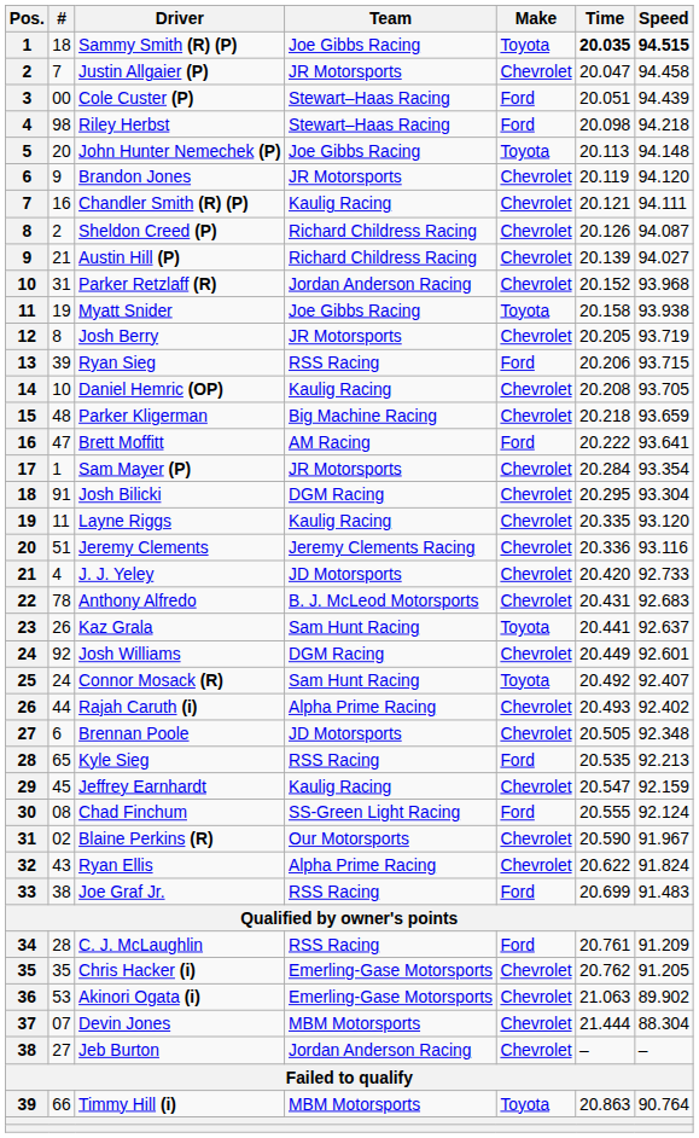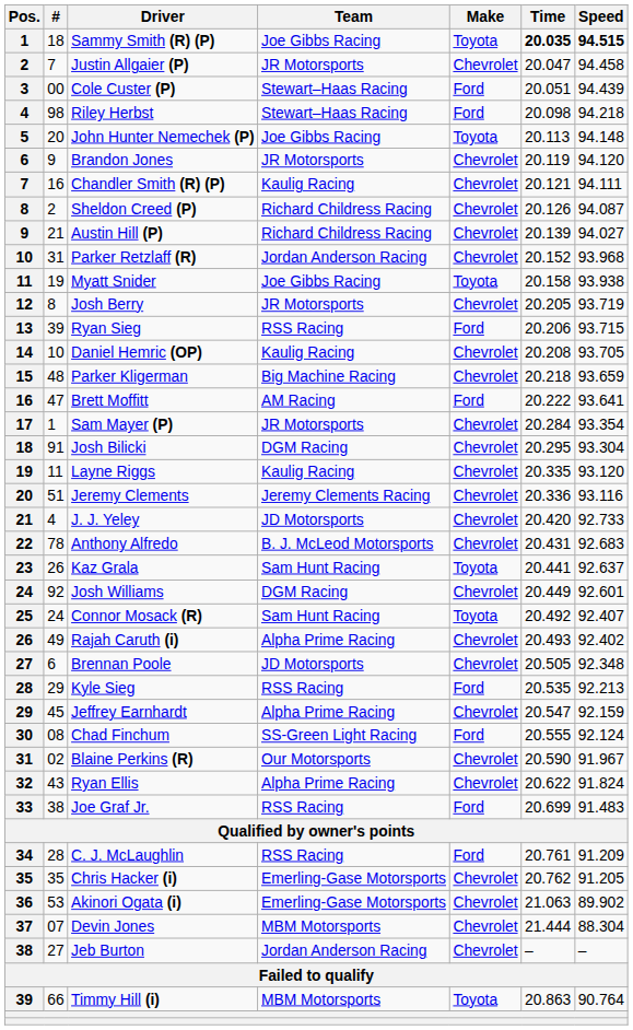Rajah Caruth (i) | #: 44 -> 49
Kyle Sieg | #: 65 -> 29
Jeffrey Earnhardt | Team: Kaulig Racing -> Alpha Prime Racing
